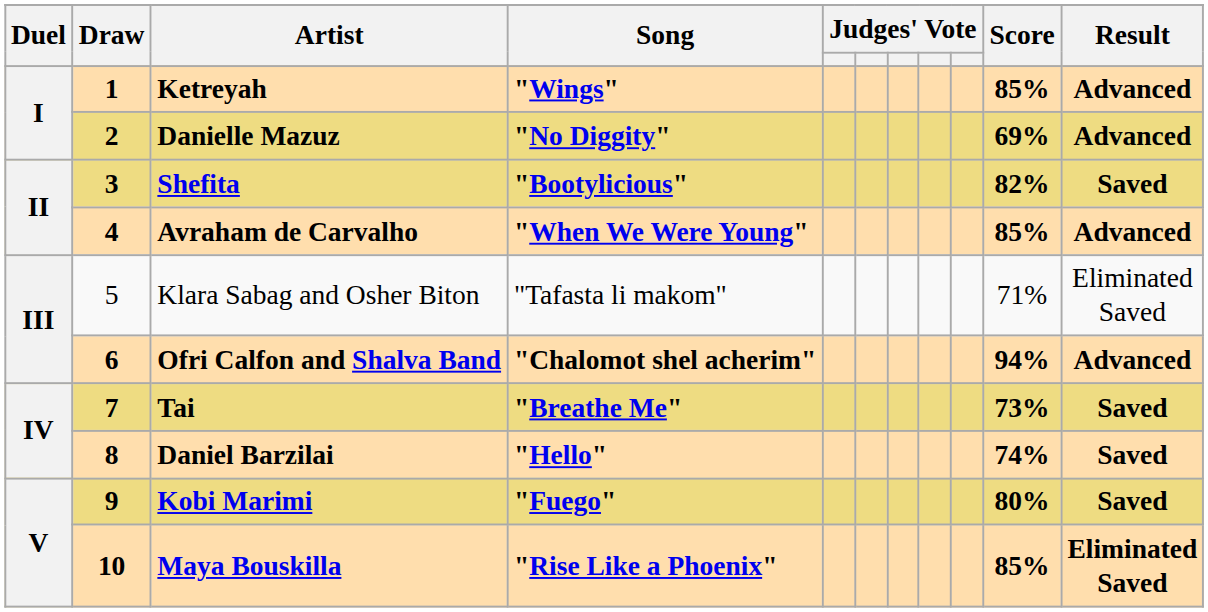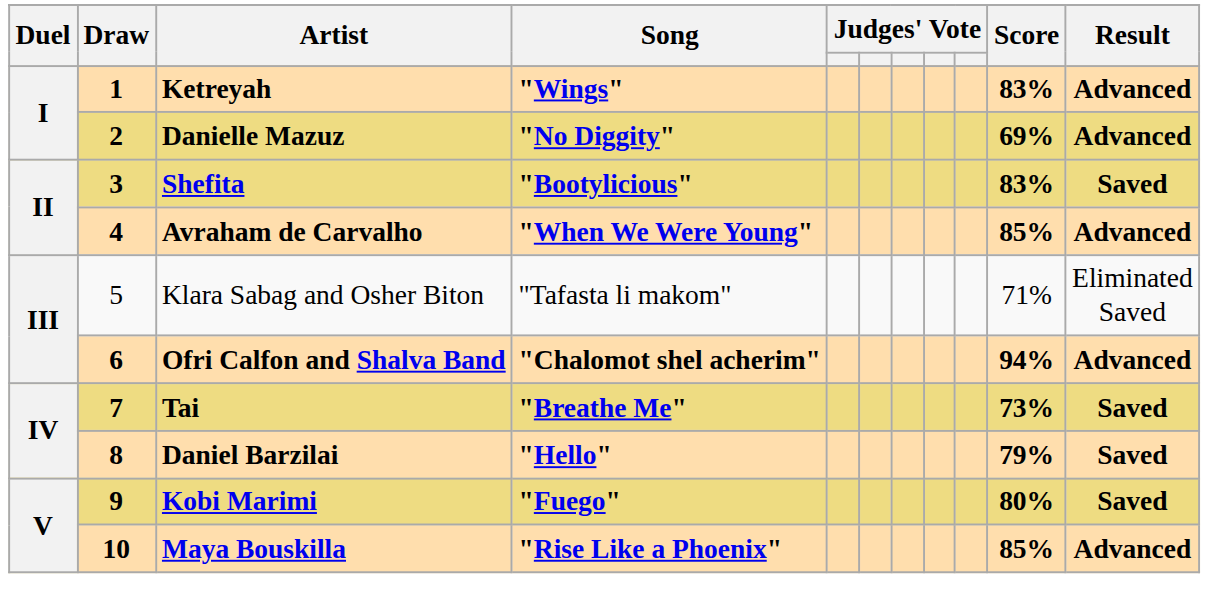Ketreyah | Score: 85% -> 83%
Shefita | Score: 82% -> 83%
Daniel Barzilai | Score: 74% -> 79%
Maya Bouskilla | Result: Eliminated Saved -> Advanced
